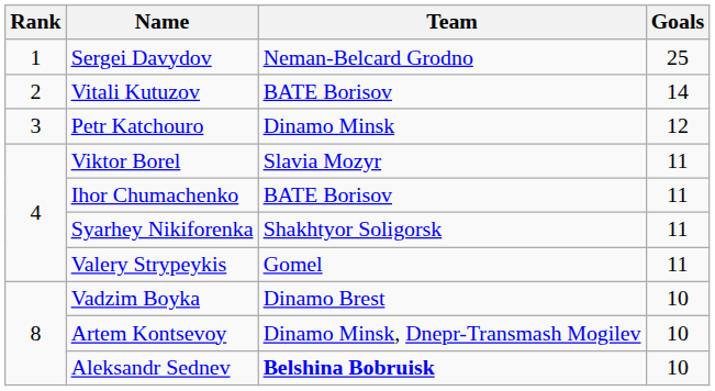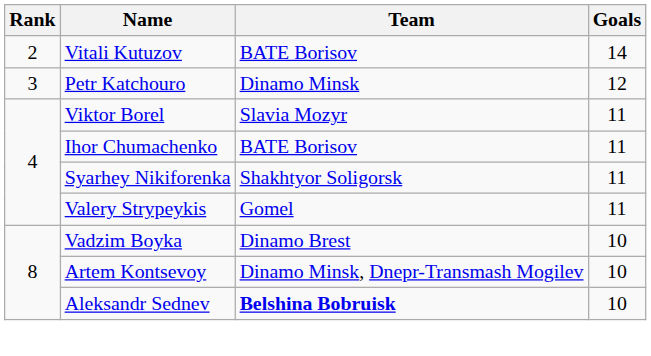- row: 1 | Sergei Davydov | Neman-Belcard Grodno | 25
